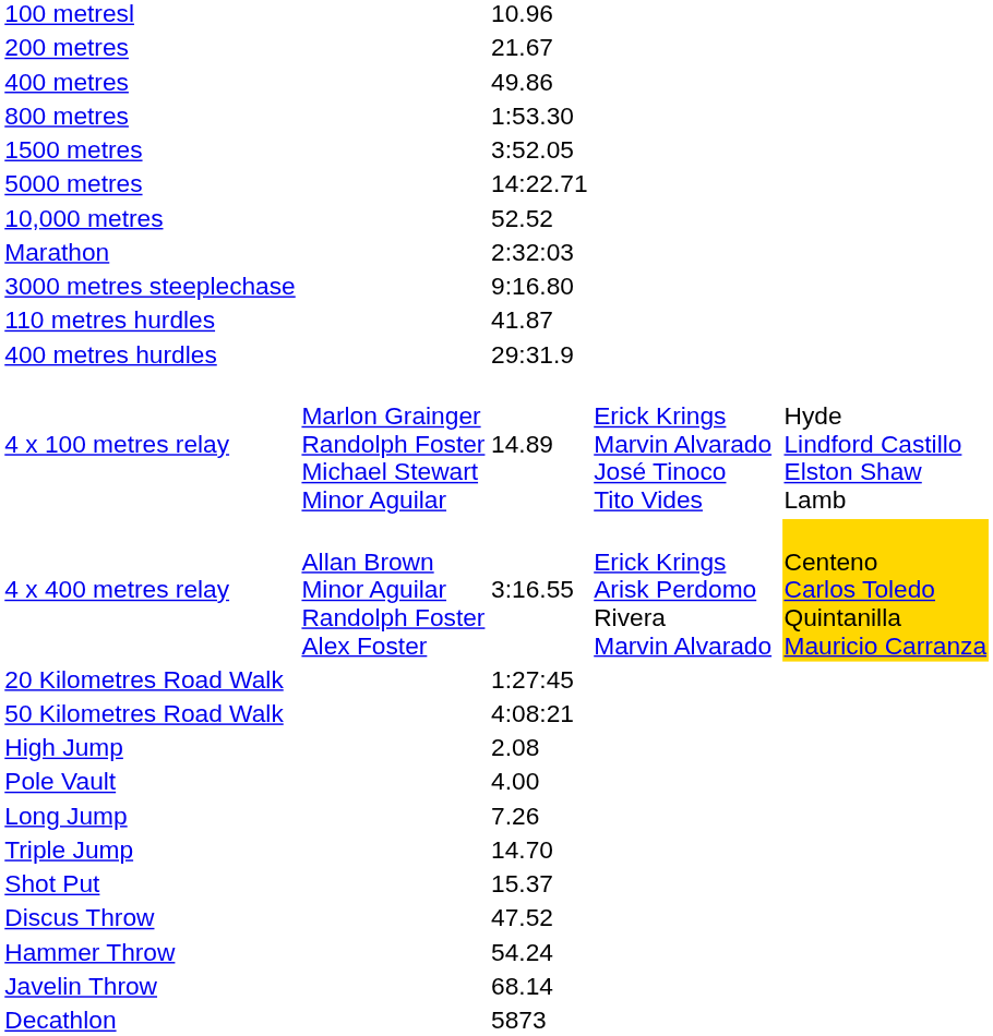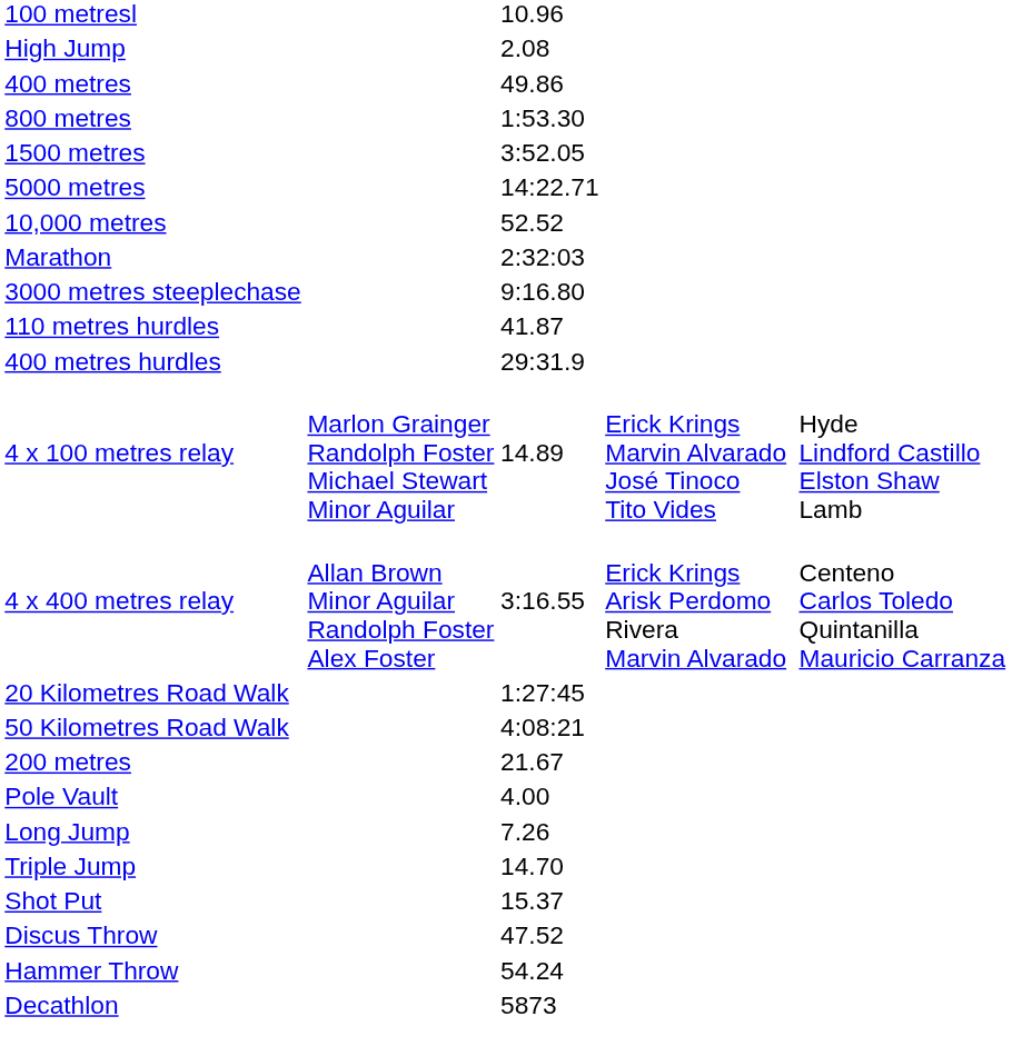rows swapped: 200 metres <-> High Jump
4 x 400 metres relay | column 6: gold background -> no background
- row: Javelin Throw | 68.14
